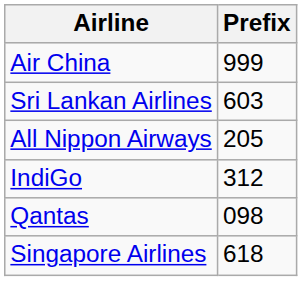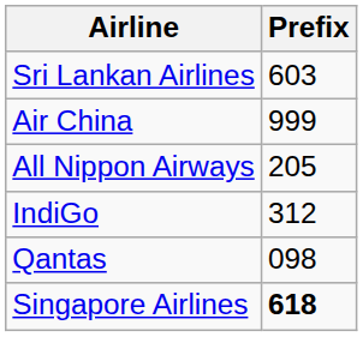rows swapped: Air China <-> Sri Lankan Airlines
Singapore Airlines | Prefix: normal -> bold
